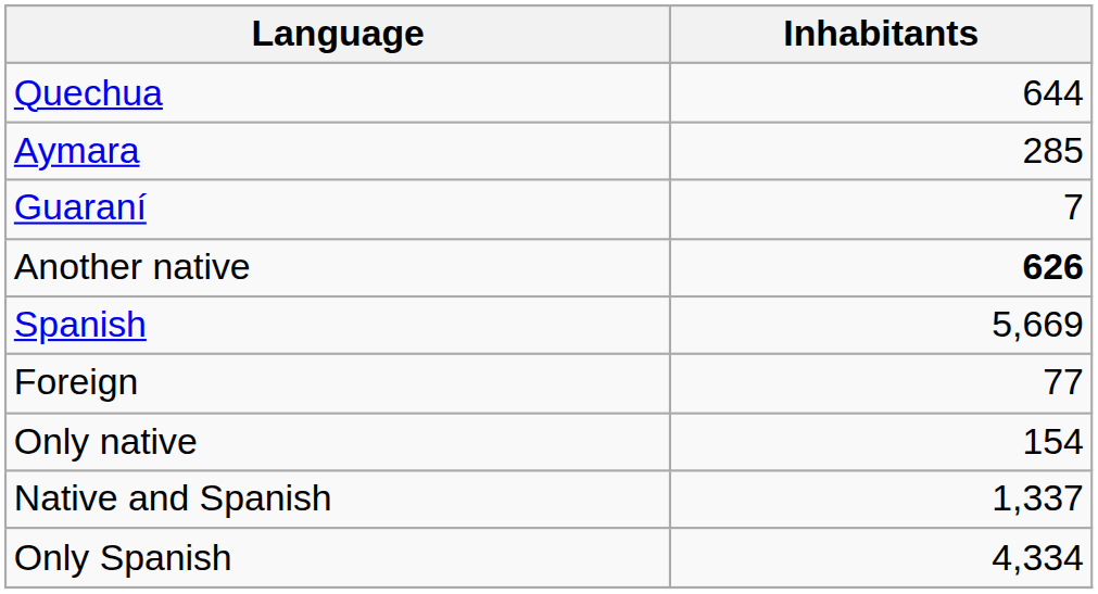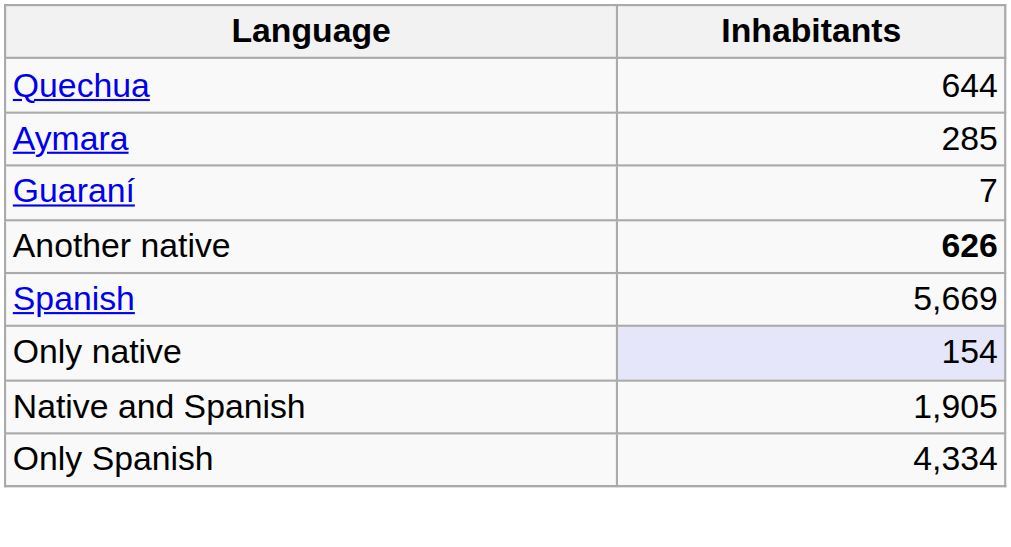- row: Foreign | 77
Only native | Inhabitants: no background -> lavender background
Native and Spanish | Inhabitants: 1,337 -> 1,905
